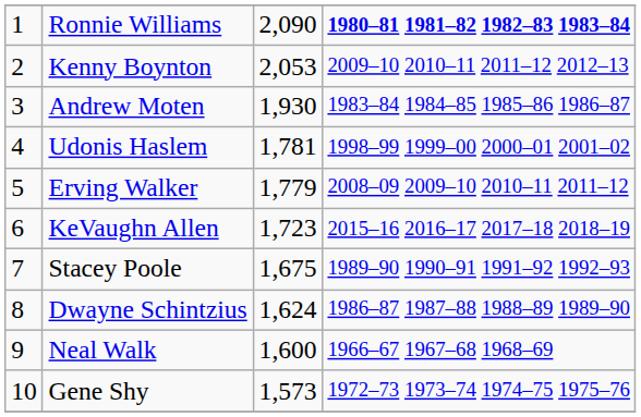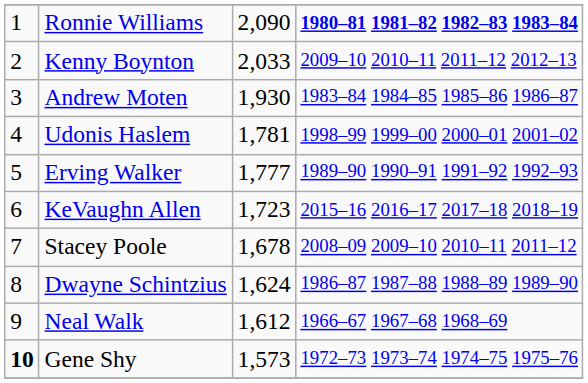Kenny Boynton | column 3: 2,053 -> 2,033
Erving Walker | column 3: 1,779 -> 1,777
Erving Walker | column 4: 2008–09 2009–10 2010–11 2011–12 -> 1989–90 1990–91 1991–92 1992–93
Stacey Poole | column 3: 1,675 -> 1,678
Stacey Poole | column 4: 1989–90 1990–91 1991–92 1992–93 -> 2008–09 2009–10 2010–11 2011–12
Neal Walk | column 3: 1,600 -> 1,612
Gene Shy | column 1: normal -> bold
